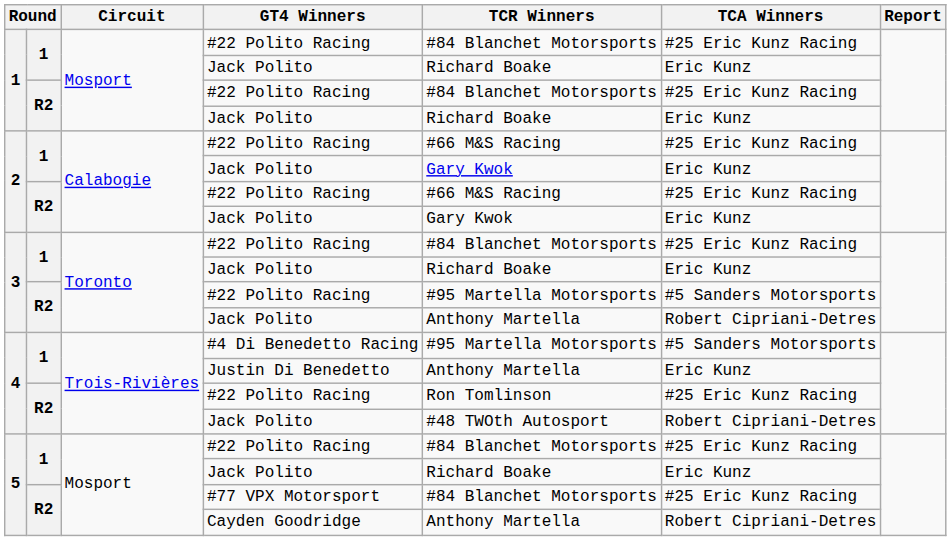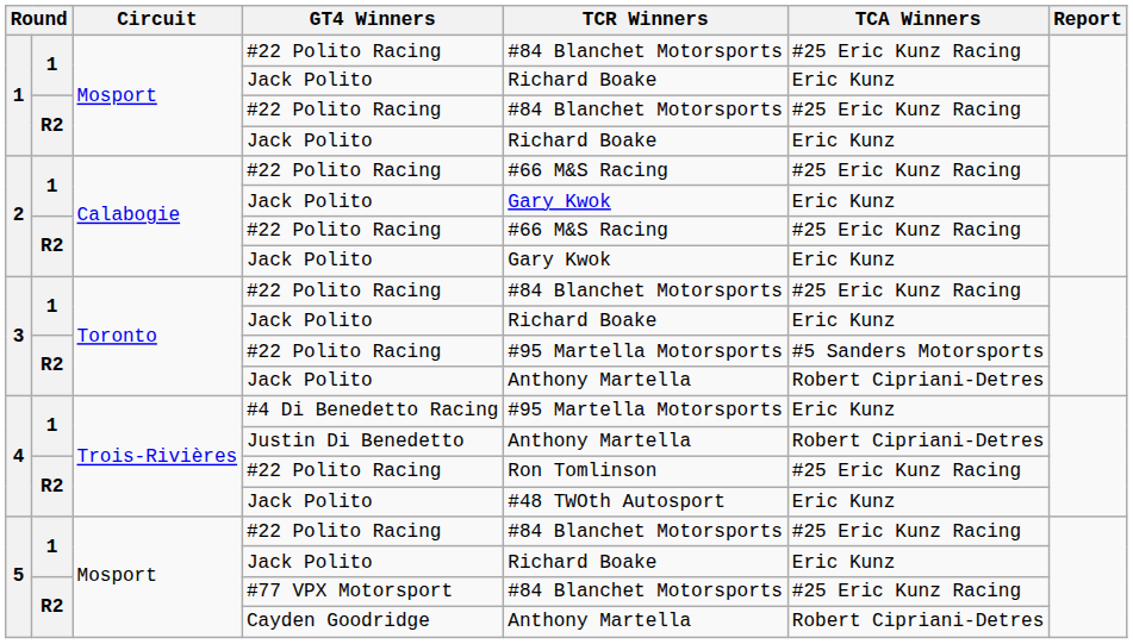#4 Di Benedetto Racing | TCA Winners: #5 Sanders Motorsports -> Eric Kunz
Justin Di Benedetto | TCA Winners: Eric Kunz -> Robert Cipriani-Detres
4 / Jack Polito | TCA Winners: Robert Cipriani-Detres -> Eric Kunz
